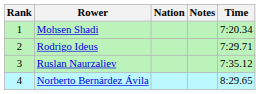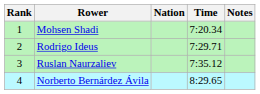columns swapped: Time <-> Notes
